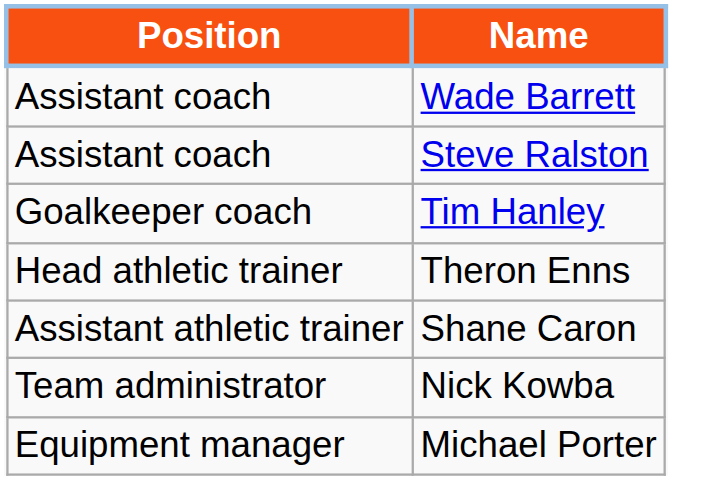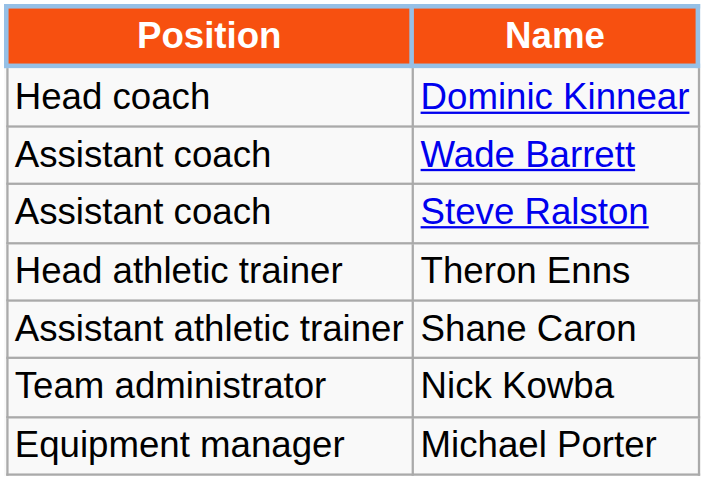+ row: Head coach | Dominic Kinnear
- row: Goalkeeper coach | Tim Hanley
